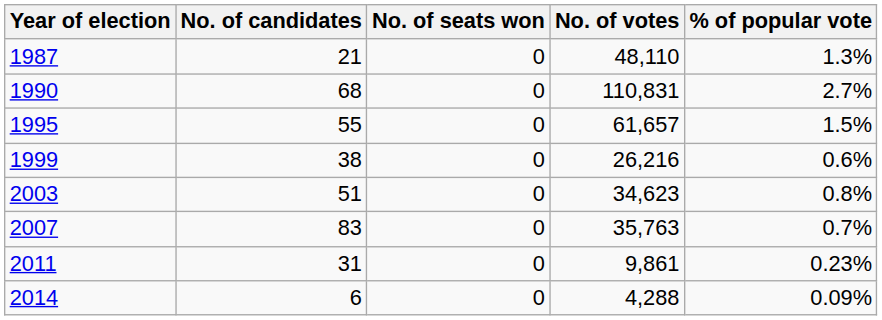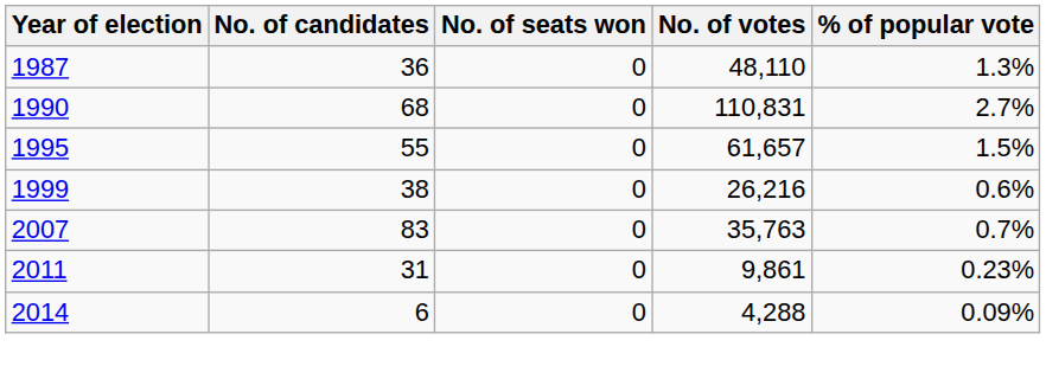1987 | No. of candidates: 21 -> 36
- row: 2003 | 51 | 0 | 34,623 | 0.8%
